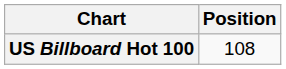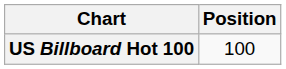US Billboard Hot 100 | Position: 108 -> 100
